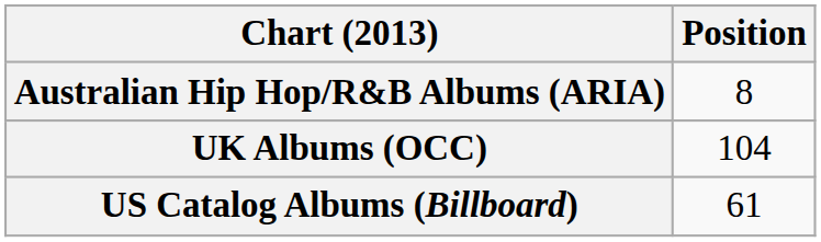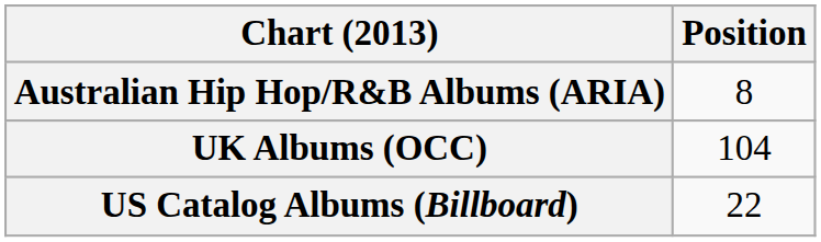US Catalog Albums (Billboard) | Position: 61 -> 22
